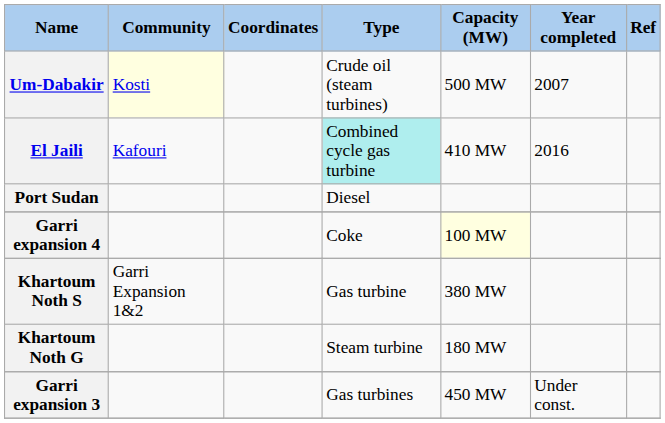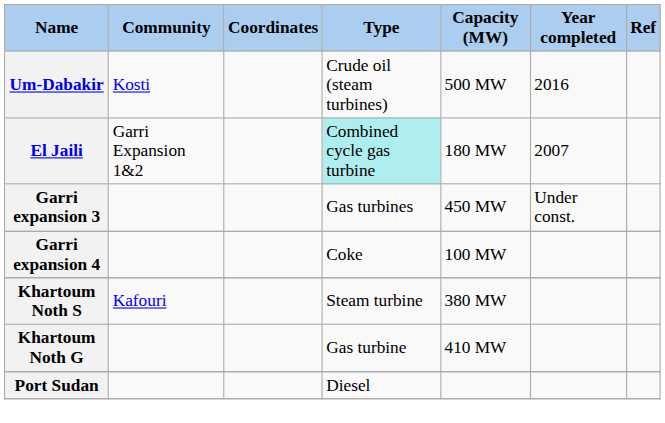Um-Dabakir | Community: lightyellow background -> no background
Um-Dabakir | Year completed: 2007 -> 2016
El Jaili | Community: Kafouri -> Garri Expansion 1&2
El Jaili | Capacity (MW): 410 MW -> 180 MW
El Jaili | Year completed: 2016 -> 2007
rows swapped: Garri expansion 3 <-> Port Sudan
Garri expansion 4 | Capacity (MW): lightyellow background -> no background
Khartoum Noth S | Community: Garri Expansion 1&2 -> Kafouri
Khartoum Noth S | Type: Gas turbine -> Steam turbine
Khartoum Noth G | Type: Steam turbine -> Gas turbine
Khartoum Noth G | Capacity (MW): 180 MW -> 410 MW
